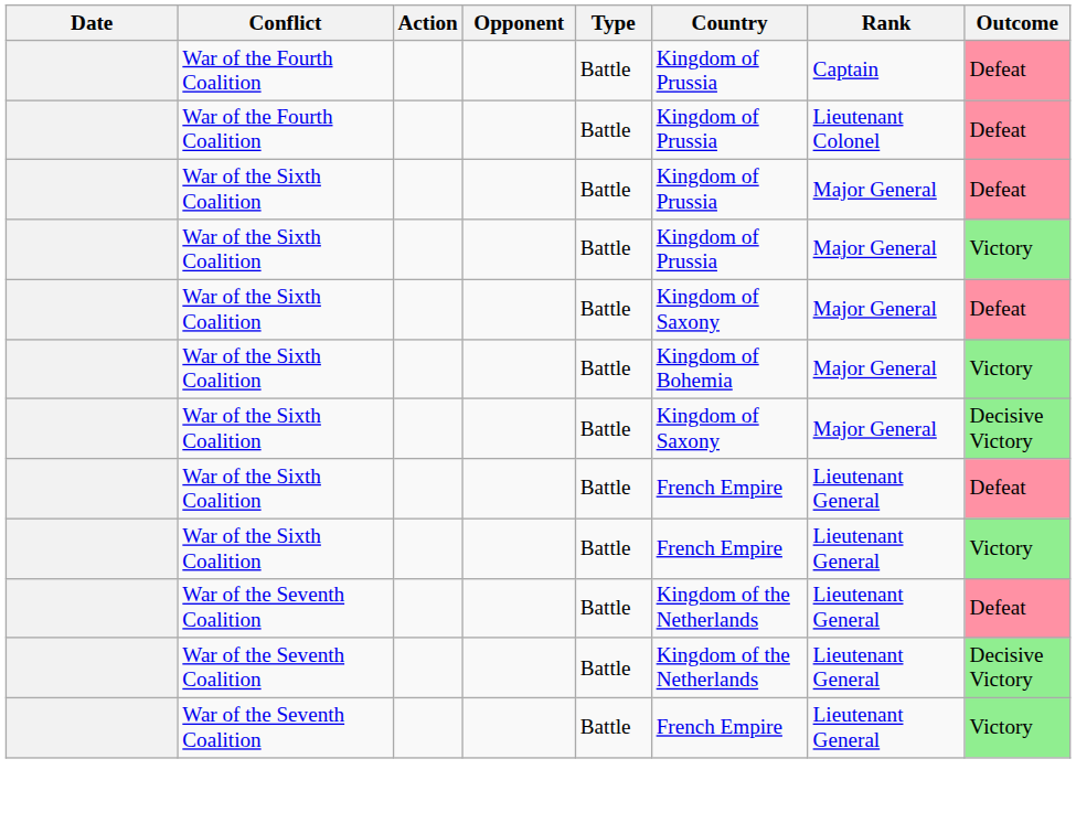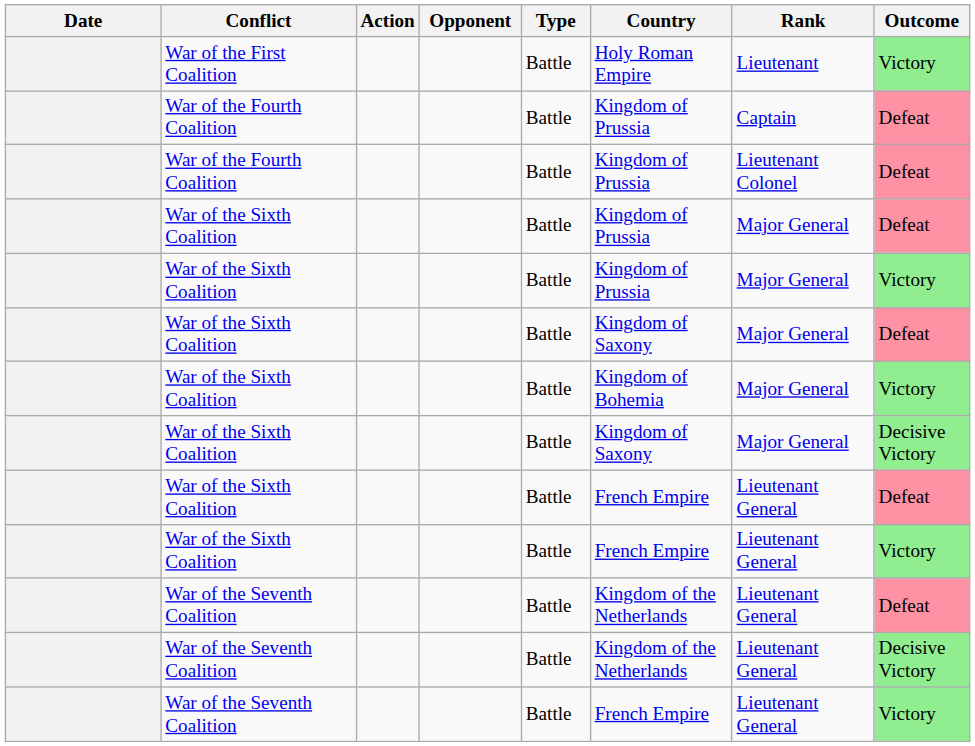+ row: War of the First Coalition | Battle | Holy Roman Empire | Lieutenant | Victory
